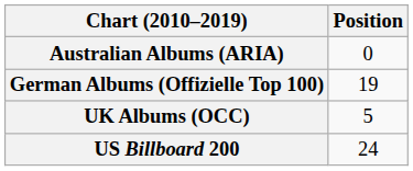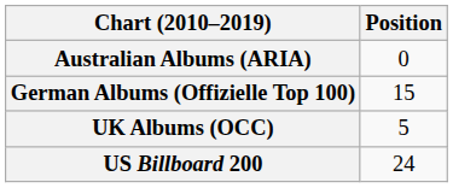German Albums (Offizielle Top 100) | Position: 19 -> 15
